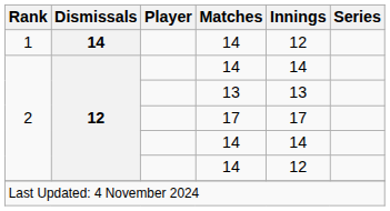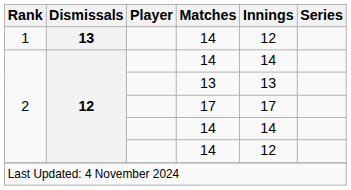1 / 14 | Dismissals: 14 -> 13
